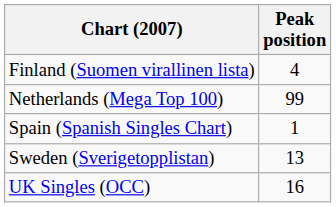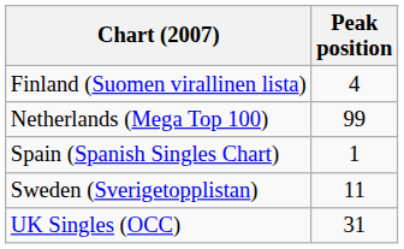Sweden (Sverigetopplistan) | Peak position: 13 -> 11
UK Singles (OCC) | Peak position: 16 -> 31
